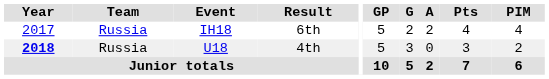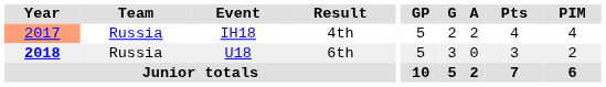IH18 | Year: no background -> lightsalmon background
IH18 | Result: 6th -> 4th
U18 | Result: 4th -> 6th
